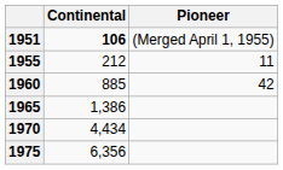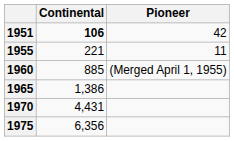1951 | Pioneer: (Merged April 1, 1955) -> 42
1955 | Continental: 212 -> 221
1960 | Pioneer: 42 -> (Merged April 1, 1955)
1970 | Continental: 4,434 -> 4,431
